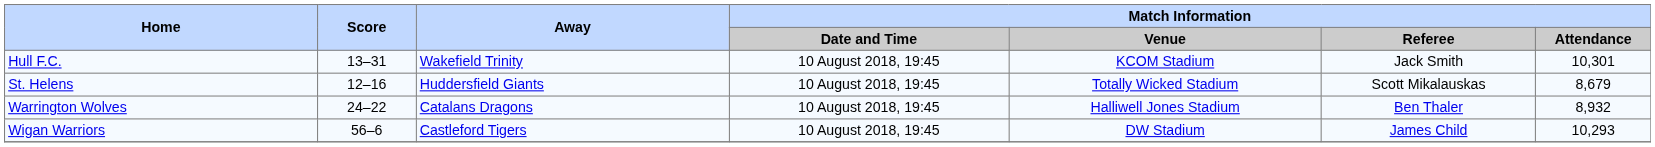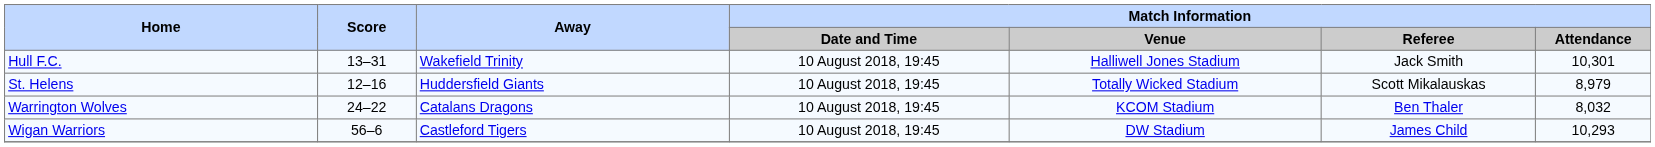Hull F.C. | Match Information / Venue: KCOM Stadium -> Halliwell Jones Stadium
St. Helens | Match Information / Attendance: 8,679 -> 8,979
Warrington Wolves | Match Information / Venue: Halliwell Jones Stadium -> KCOM Stadium
Warrington Wolves | Match Information / Attendance: 8,932 -> 8,032
